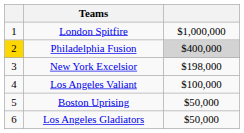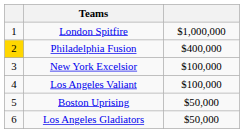Philadelphia Fusion | column 3: lightgrey background -> no background
New York Excelsior | column 3: $198,000 -> $100,000
